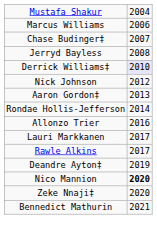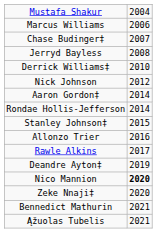Derrick Williams‡ | column 2: lavender background -> no background
Aaron Gordon‡ | column 2: 2013 -> 2014
+ row: Stanley Johnson‡ | 2015
- row: Lauri Markkanen | 2017
+ row: Ąžuolas Tubelis | 2021
